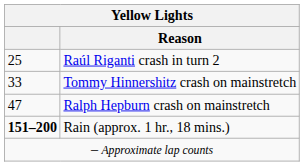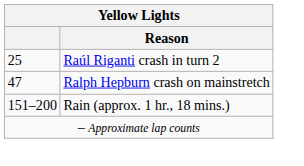- row: 33 | Tommy Hinnershitz crash on mainstretch
Rain (approx. 1 hr., 18 mins.) | column 1: bold -> normal
